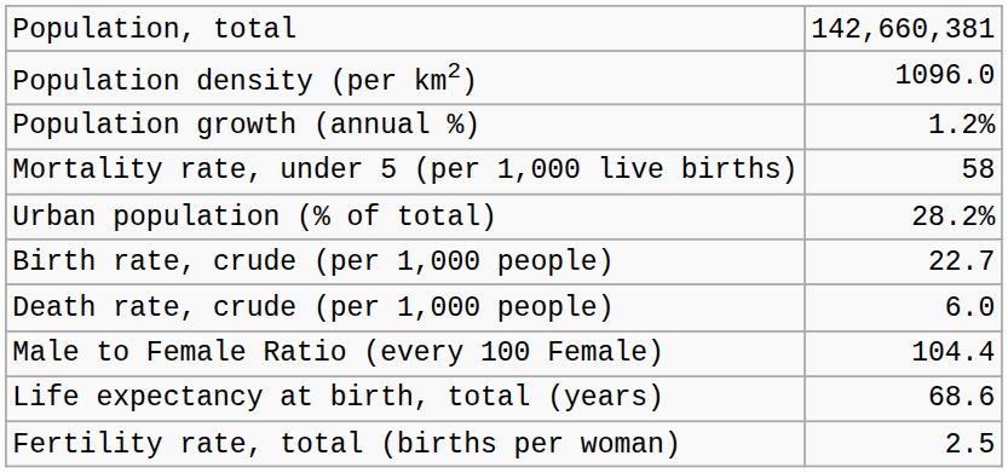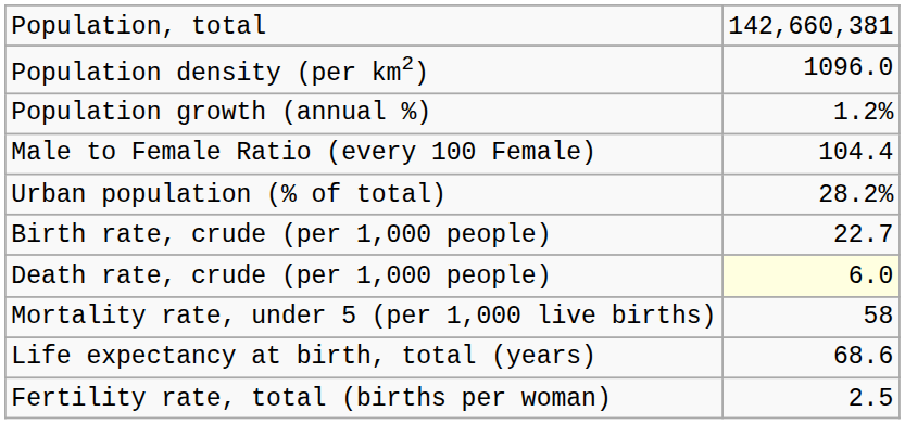rows swapped: Male to Female Ratio (every 100 Female) <-> Mortality rate, under 5 (per 1,000 live births)
Death rate, crude (per 1,000 people) | column 2: no background -> lightyellow background
